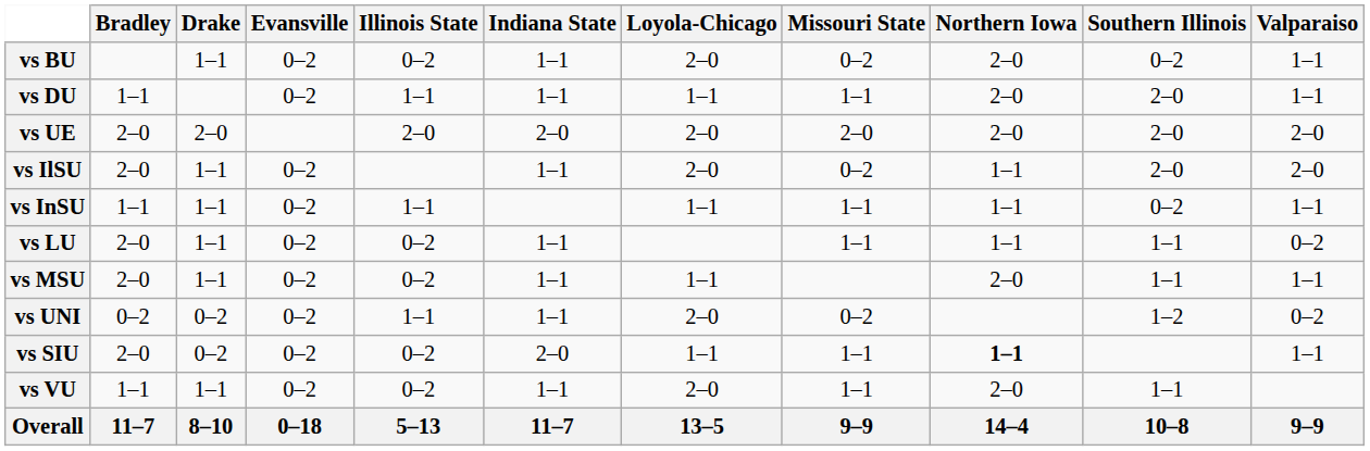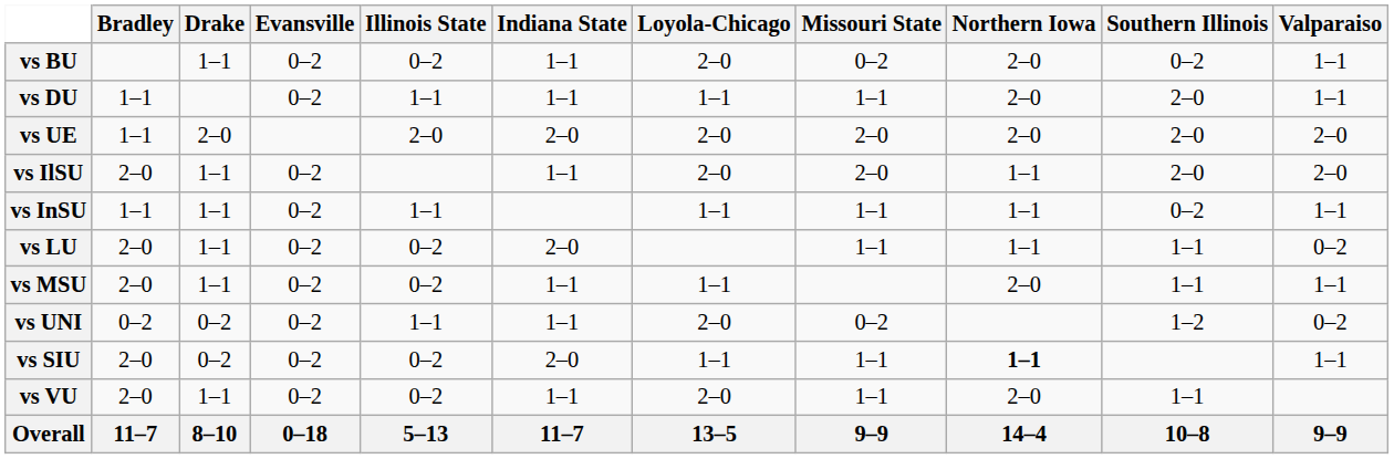vs UE | Bradley: 2–0 -> 1–1
vs IlSU | Missouri State: 0–2 -> 2–0
vs LU | Indiana State: 1–1 -> 2–0
vs VU | Bradley: 1–1 -> 2–0
